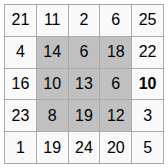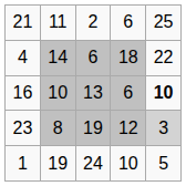23 | column 5: no background -> lightgrey background
1 | column 4: 20 -> 10
